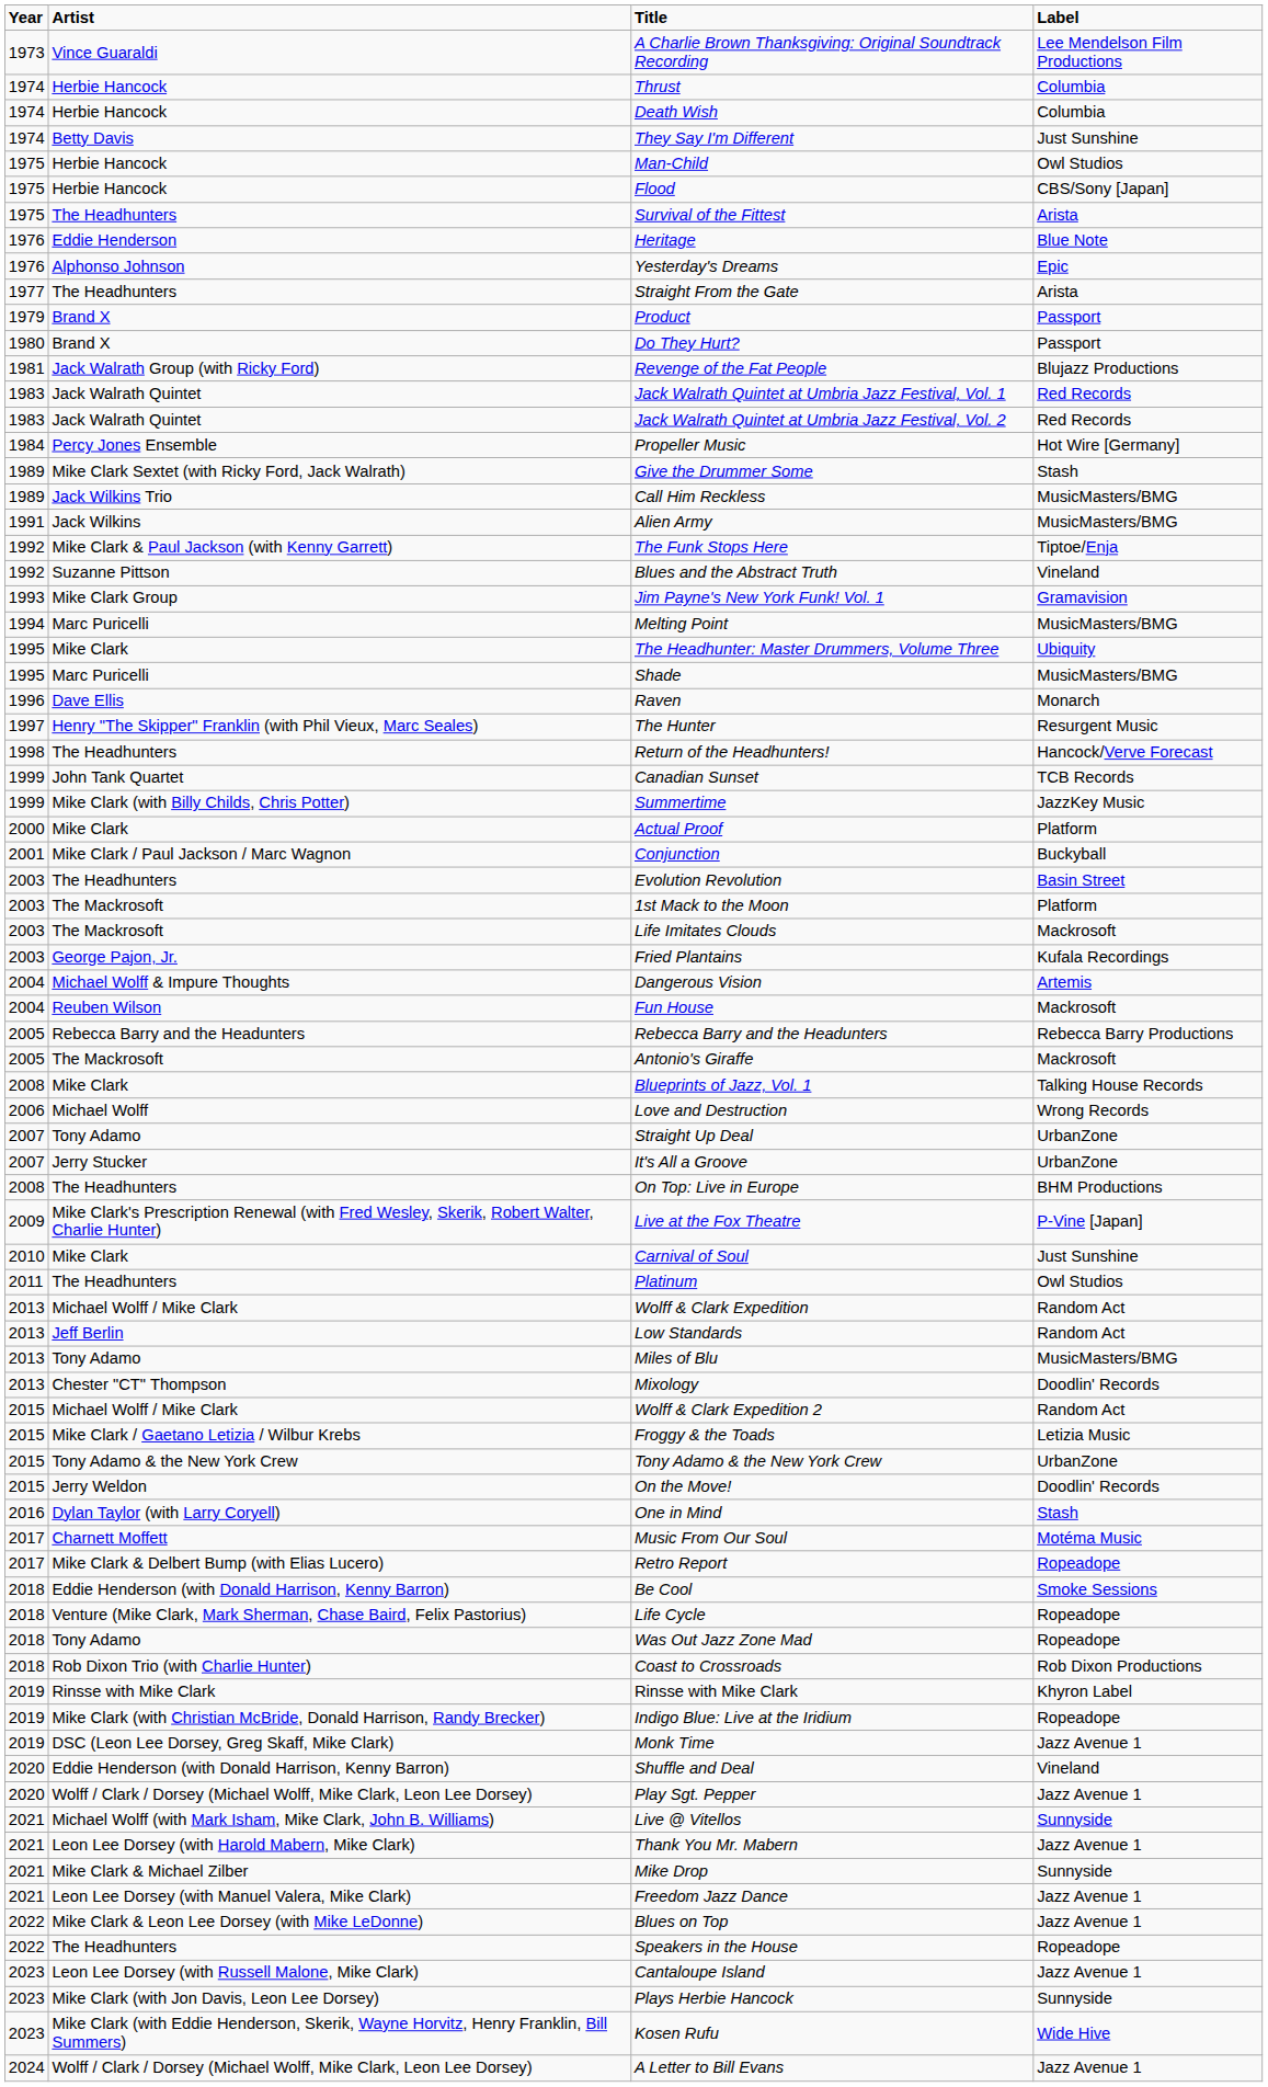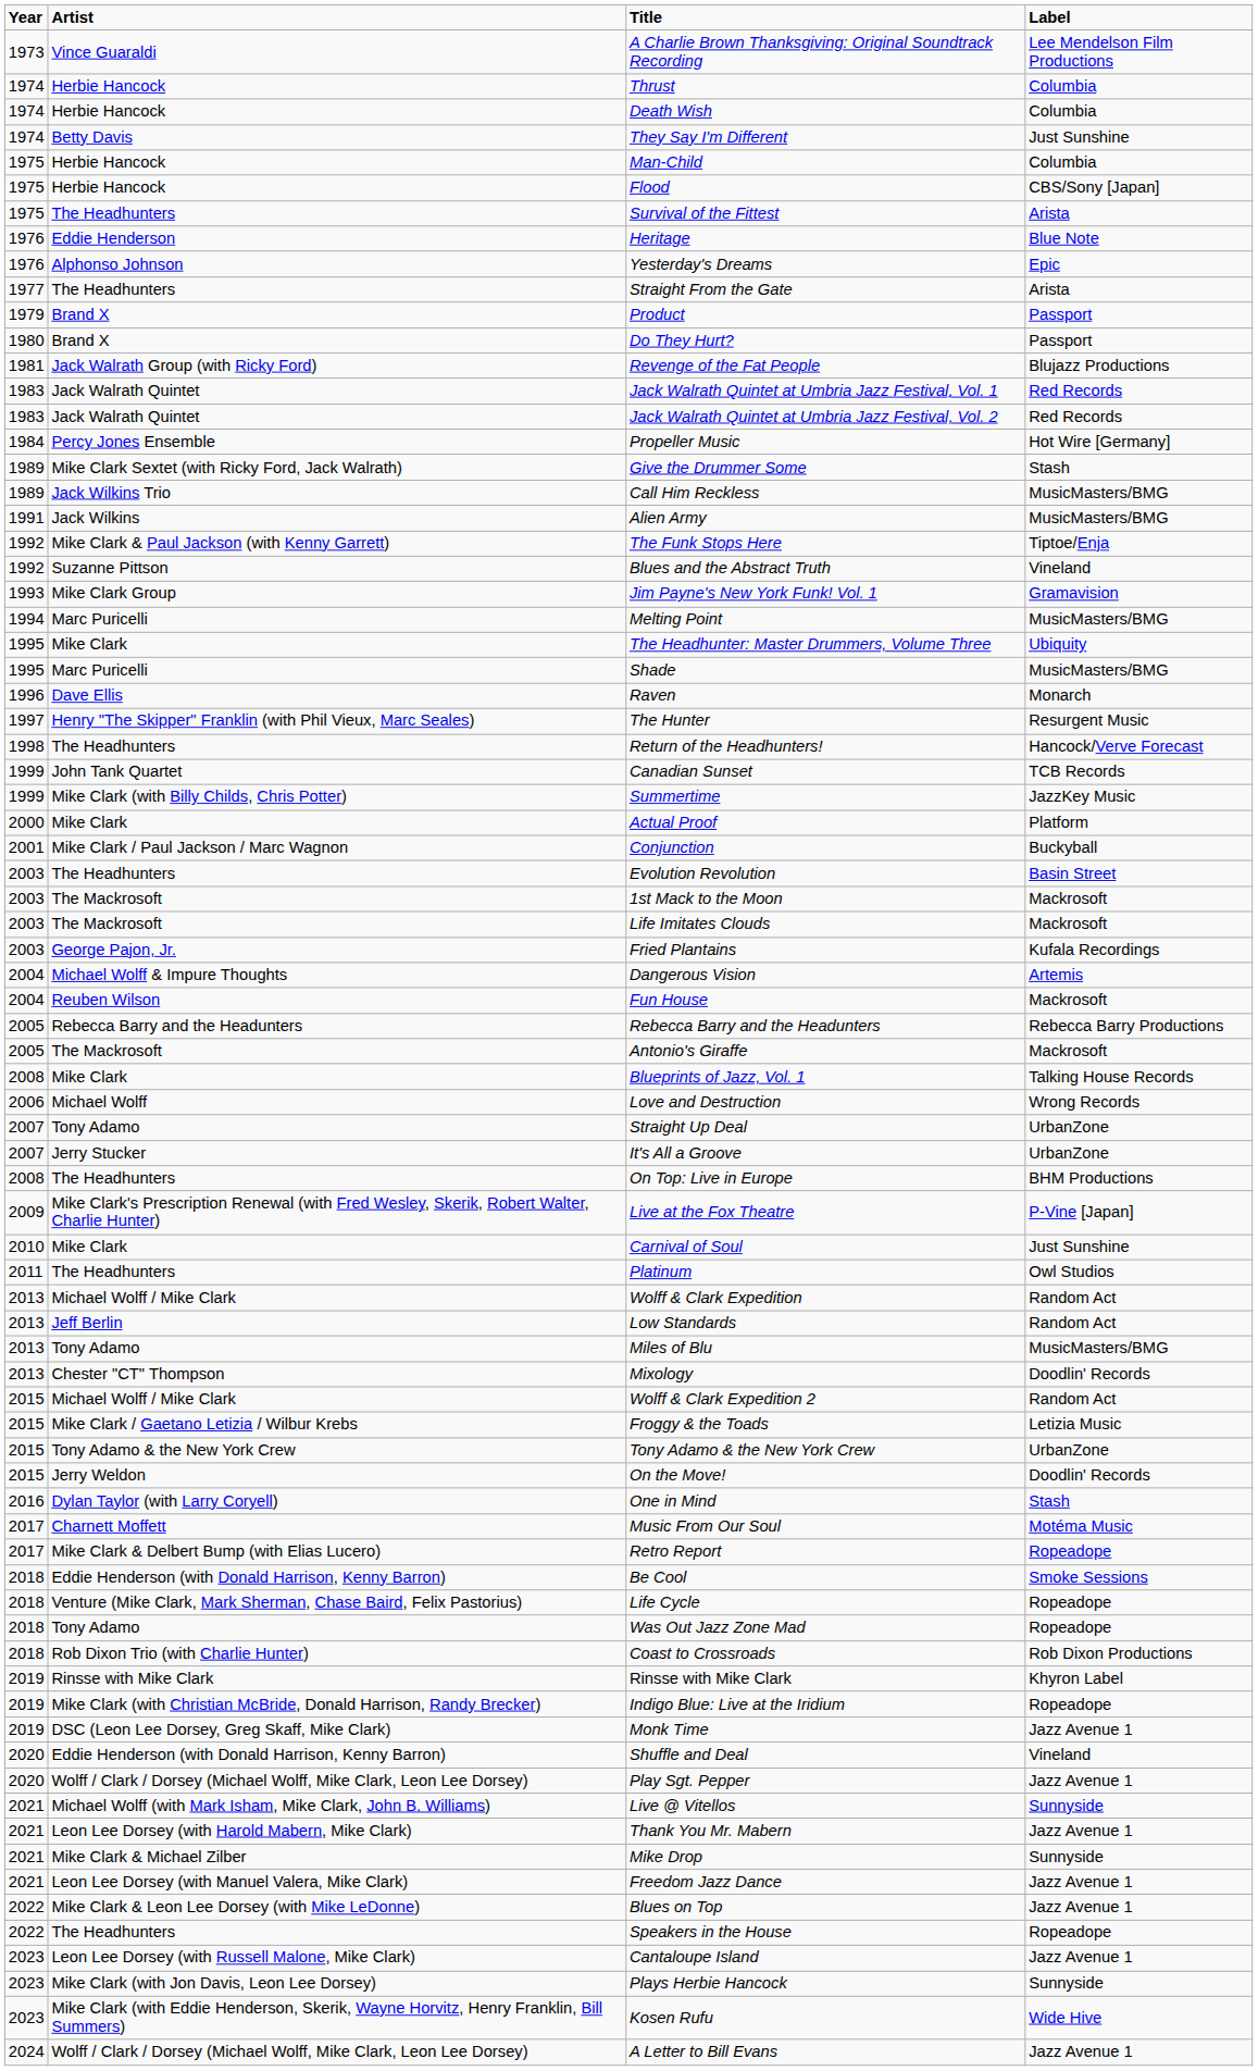Man-Child | Label: Owl Studios -> Columbia
1st Mack to the Moon | Label: Platform -> Mackrosoft
